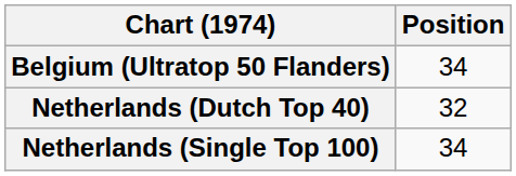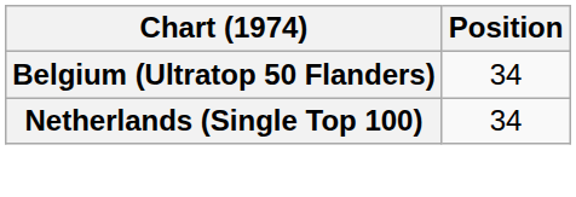- row: Netherlands (Dutch Top 40) | 32
